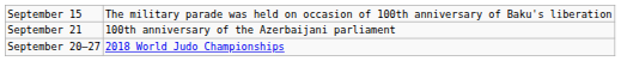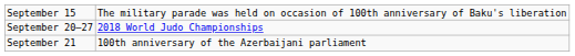rows swapped: September 21 <-> September 20–27
